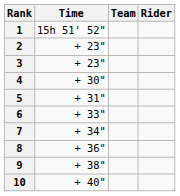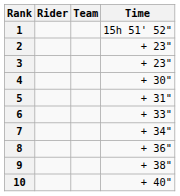columns swapped: Rider <-> Time
